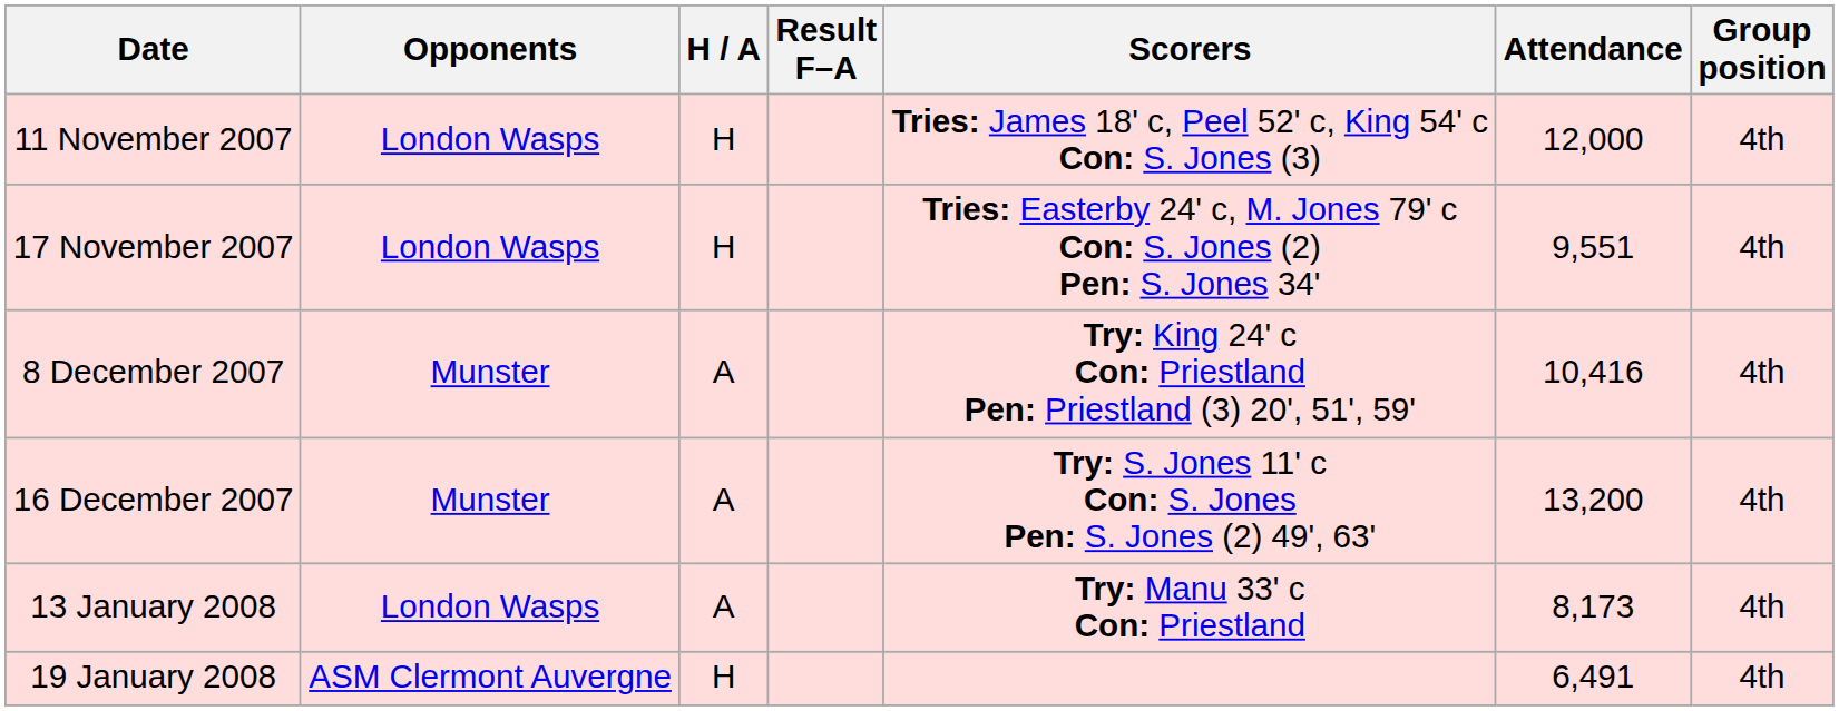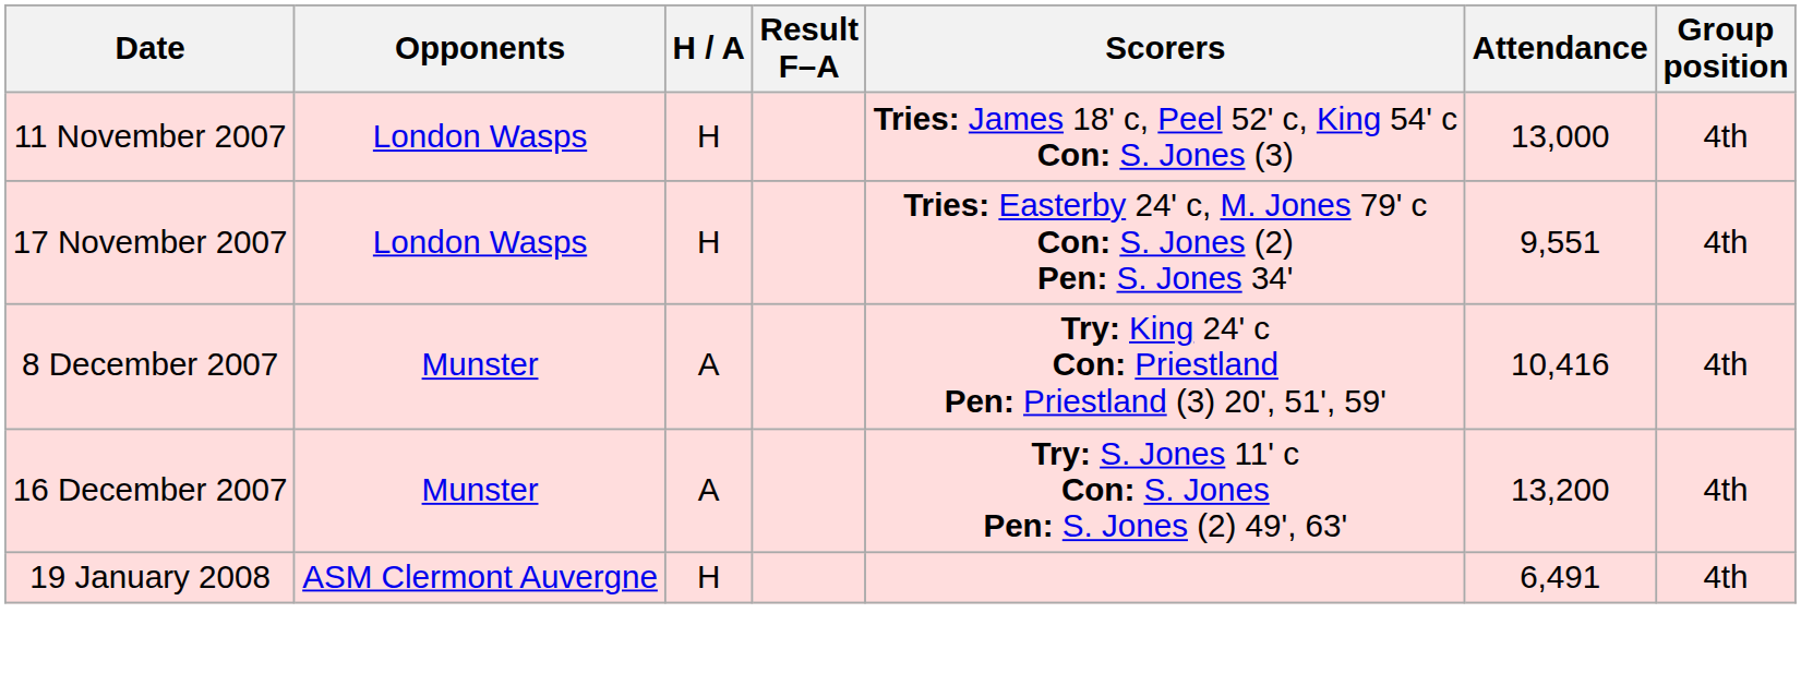11 November 2007 | Attendance: 12,000 -> 13,000
- row: 13 January 2008 | London Wasps | A | Try: Manu 33' c Con: Priestland | 8,173 | 4th
